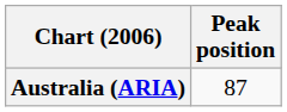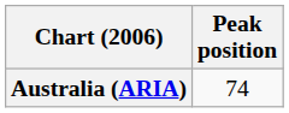Australia (ARIA) | Peak position: 87 -> 74
